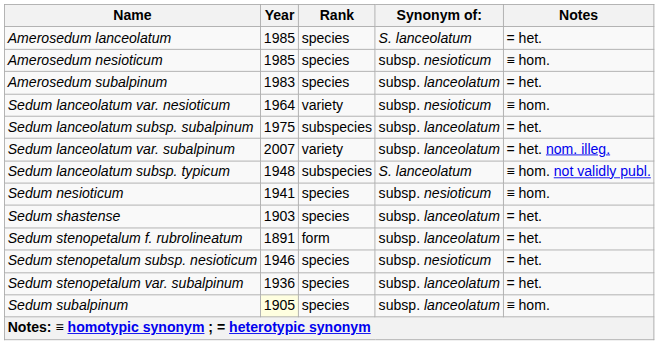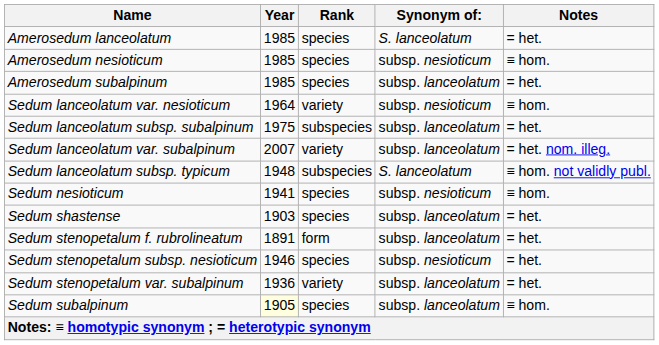Amerosedum subalpinum | Year: 1983 -> 1985
Sedum stenopetalum var. subalpinum | Rank: species -> variety
